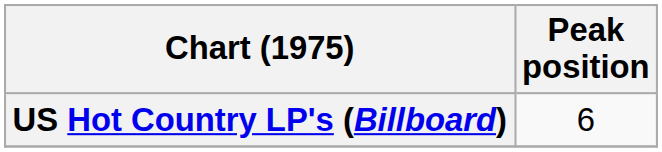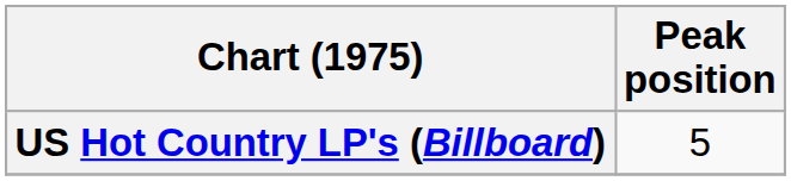US Hot Country LP's (Billboard) | Peak position: 6 -> 5
